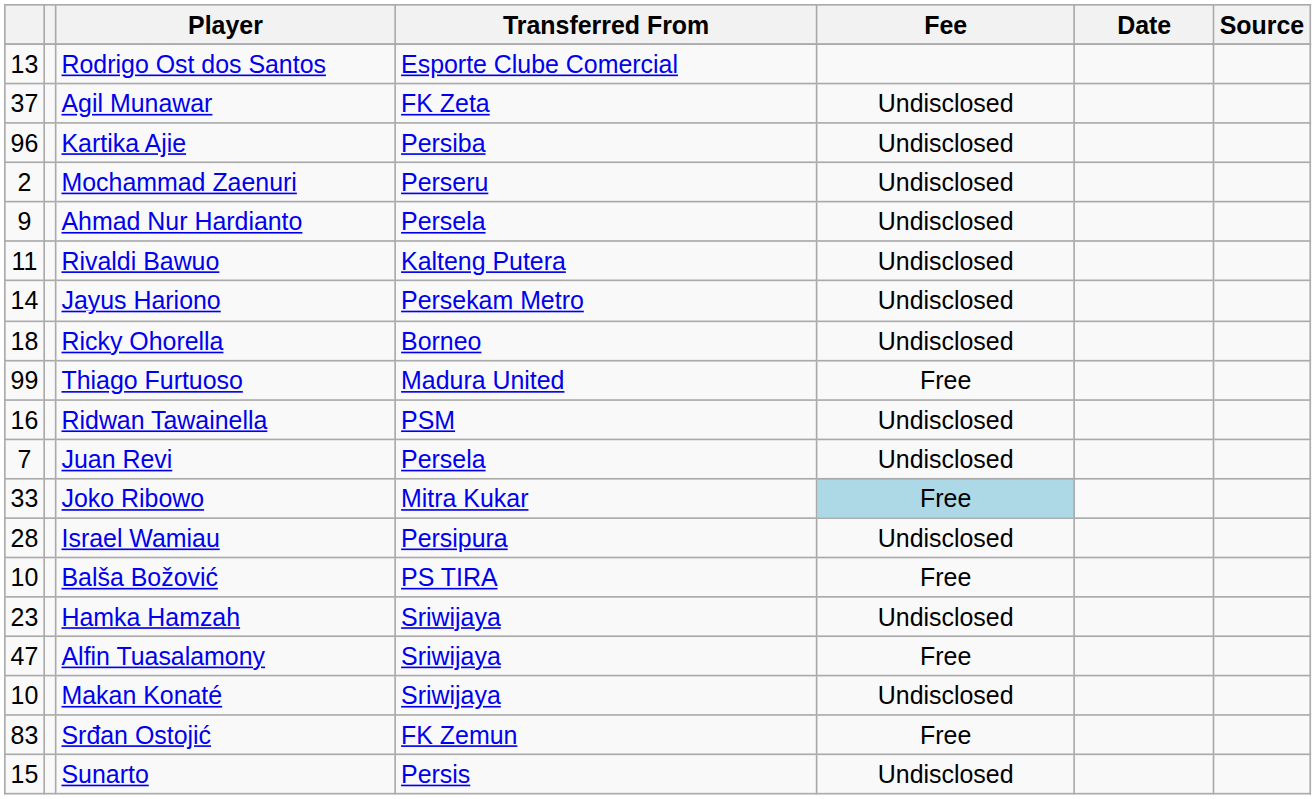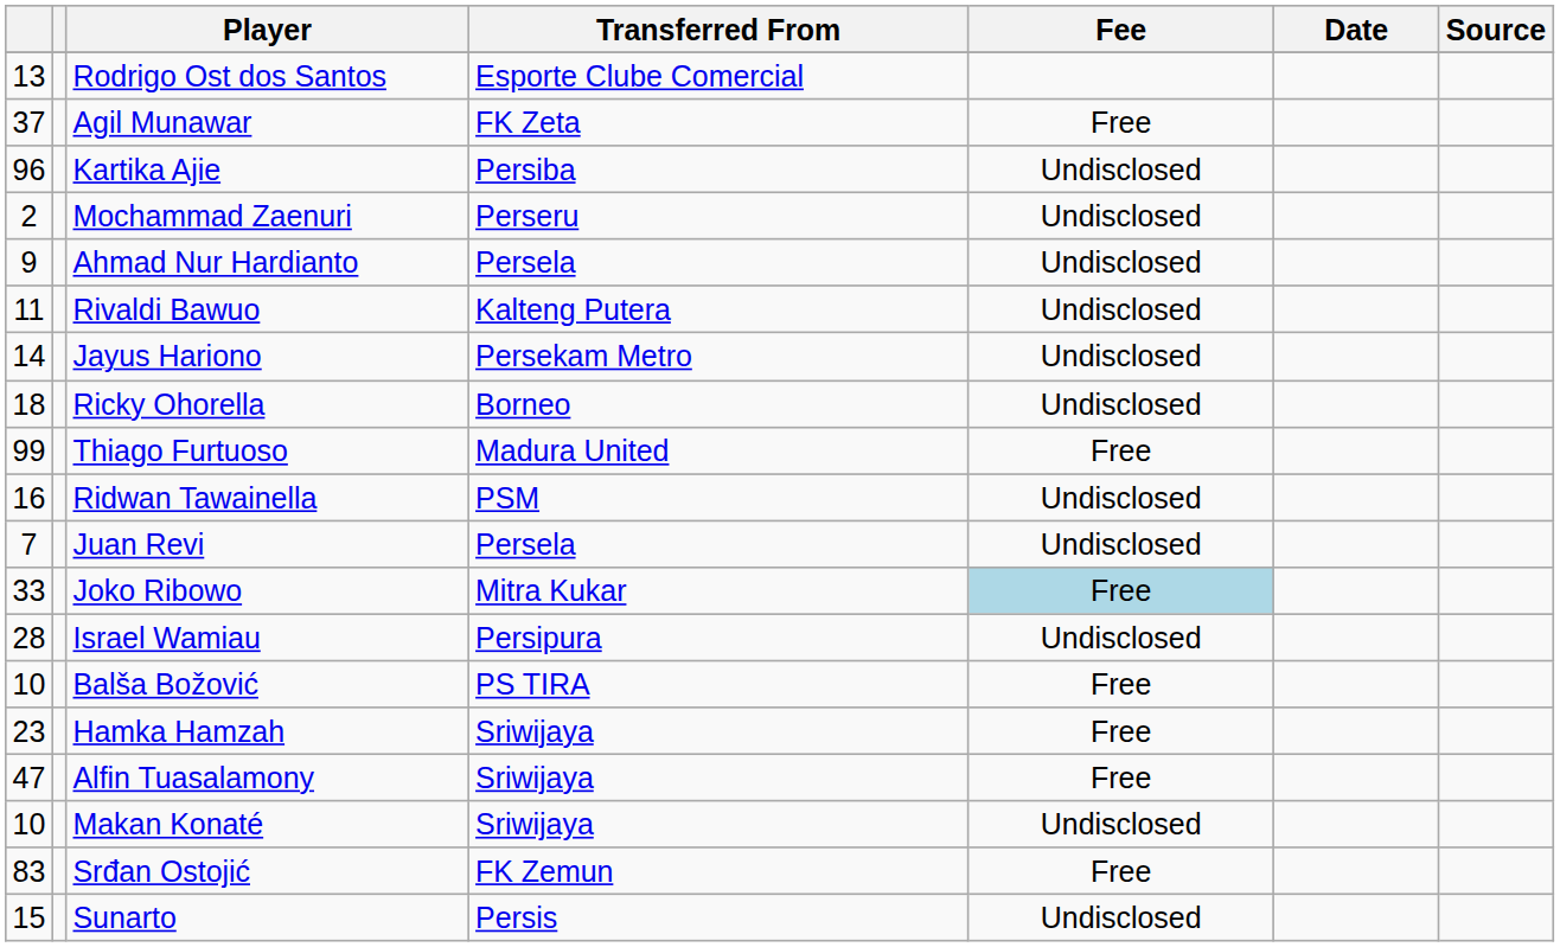Agil Munawar | Fee: Undisclosed -> Free
Hamka Hamzah | Fee: Undisclosed -> Free
